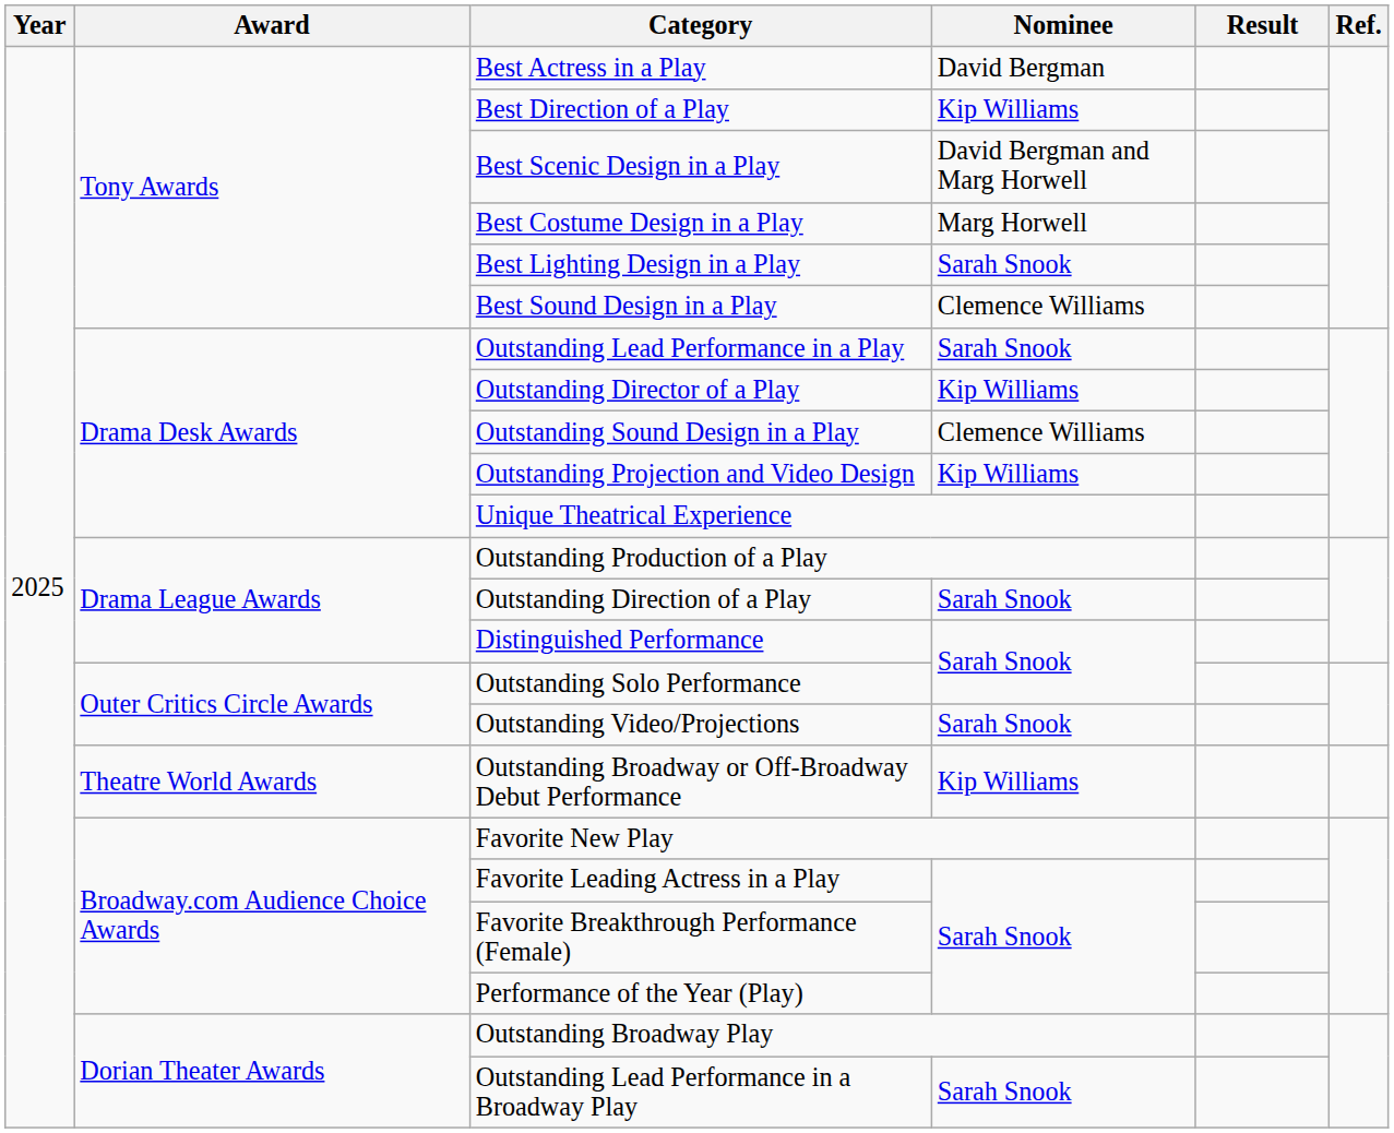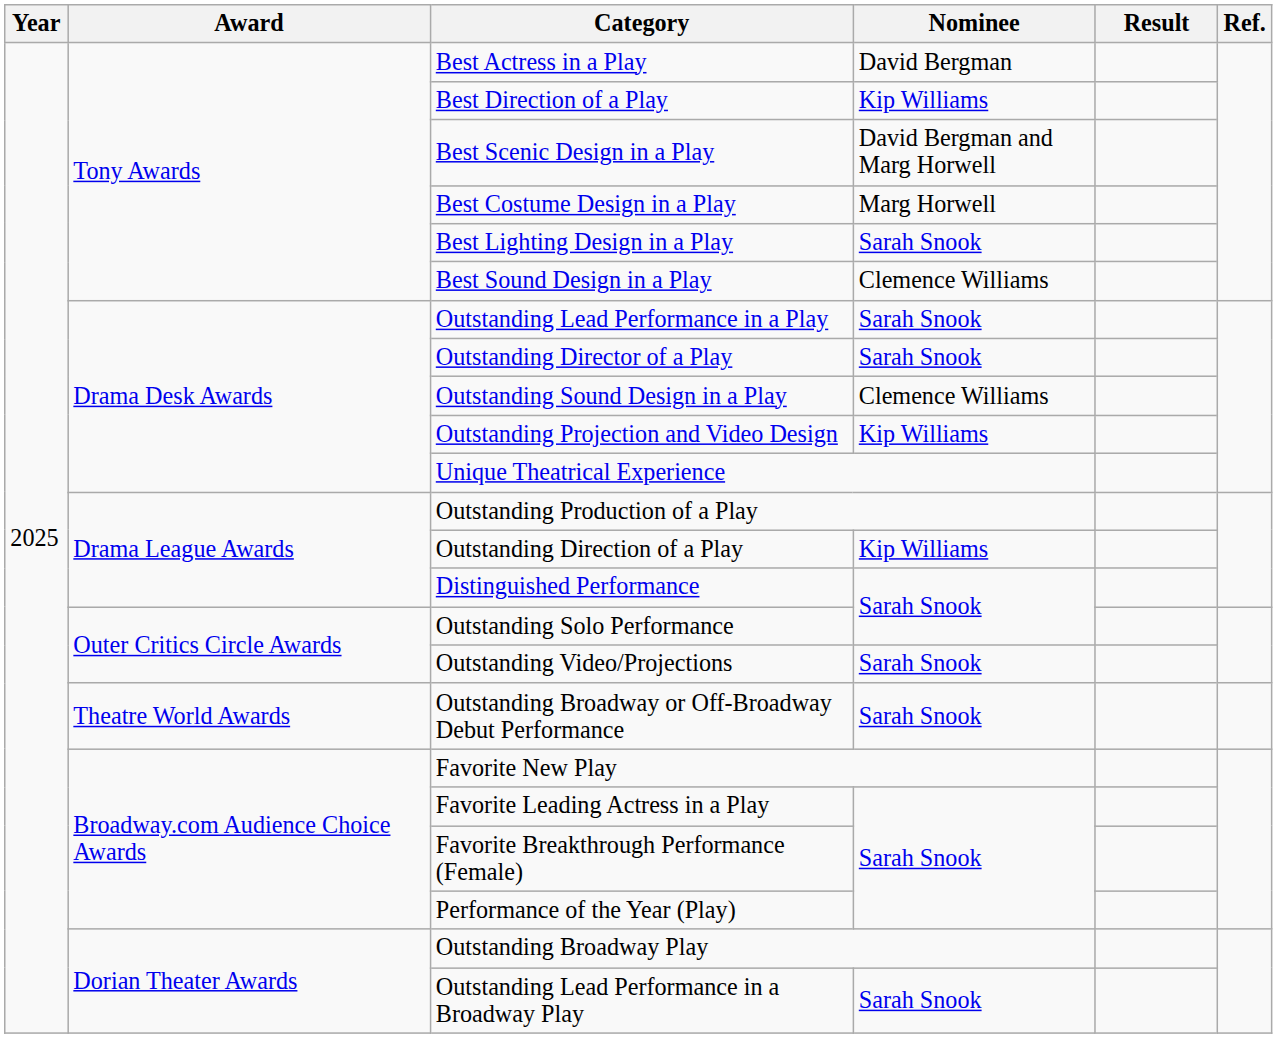Outstanding Director of a Play | Nominee: Kip Williams -> Sarah Snook
Outstanding Direction of a Play | Nominee: Sarah Snook -> Kip Williams
Outstanding Broadway or Off-Broadway Debut Performance | Nominee: Kip Williams -> Sarah Snook
